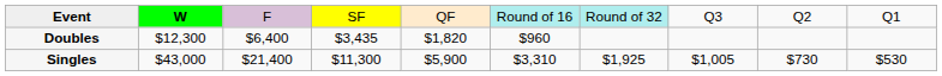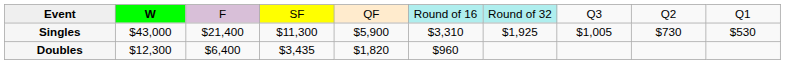rows swapped: Singles <-> Doubles
